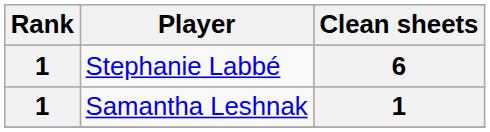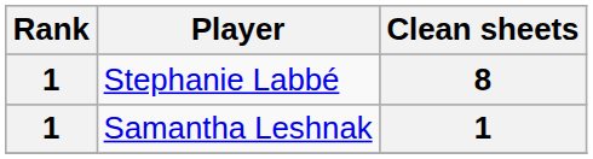Stephanie Labbé | Clean sheets: 6 -> 8
